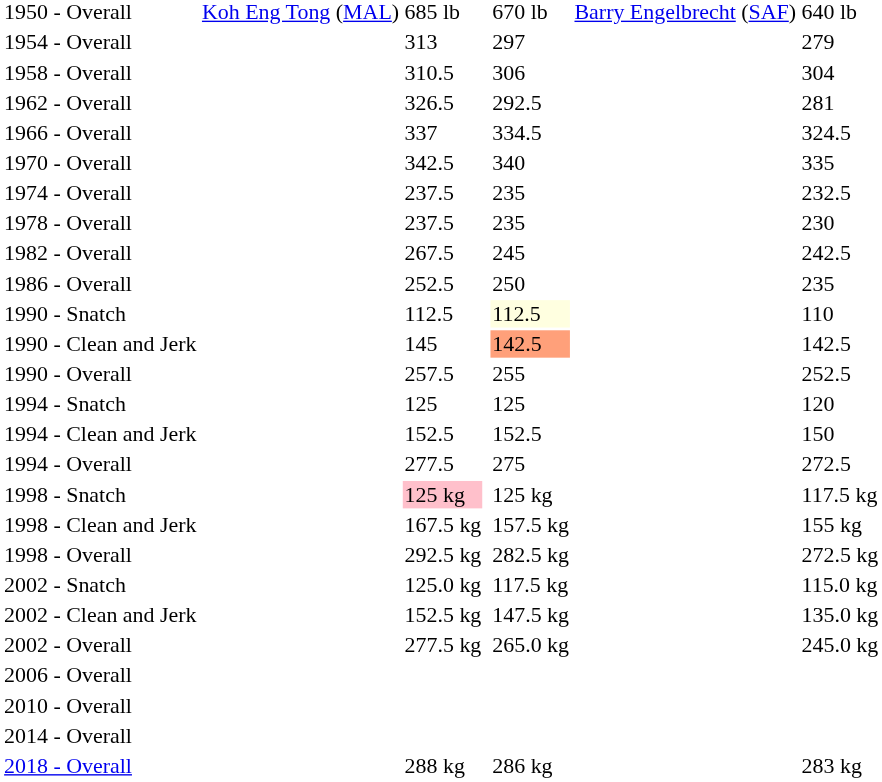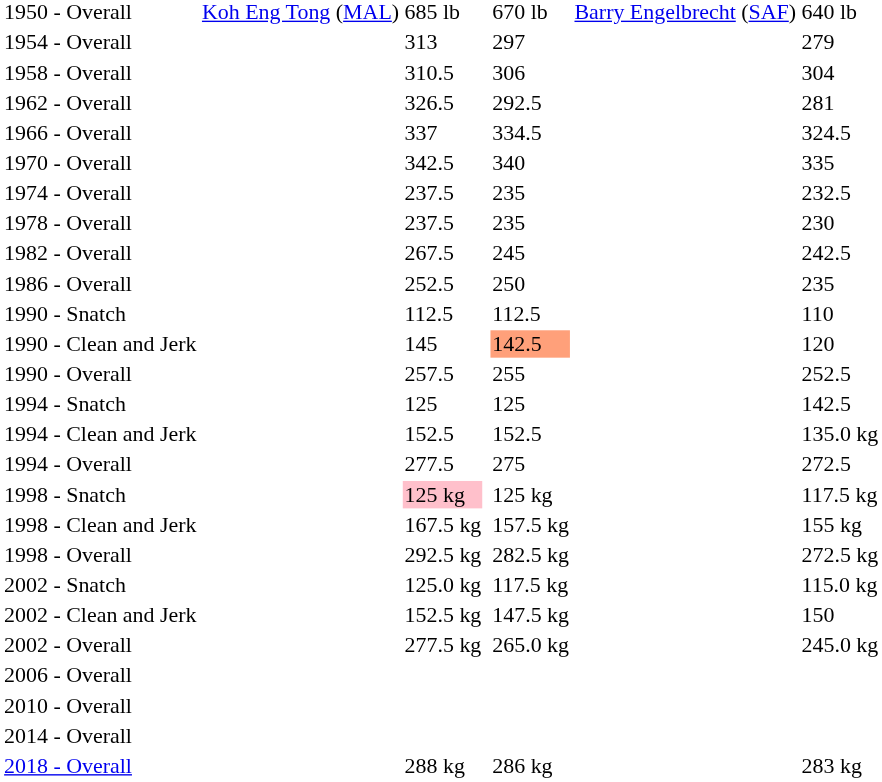1990 - Snatch | column 5: lightyellow background -> no background
1990 - Clean and Jerk | column 7: 142.5 -> 120
1994 - Snatch | column 7: 120 -> 142.5
1994 - Clean and Jerk | column 7: 150 -> 135.0 kg
2002 - Clean and Jerk | column 7: 135.0 kg -> 150
